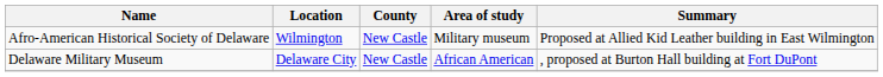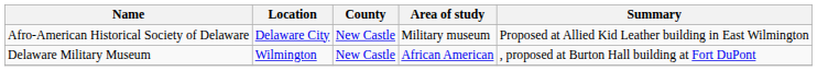Afro-American Historical Society of Delaware | Location: Wilmington -> Delaware City
Delaware Military Museum | Location: Delaware City -> Wilmington
